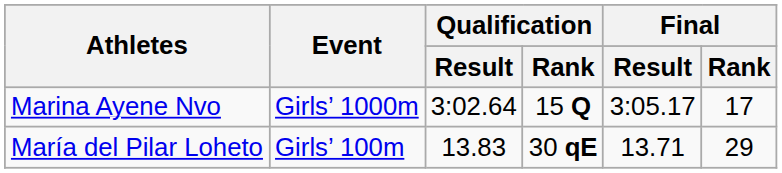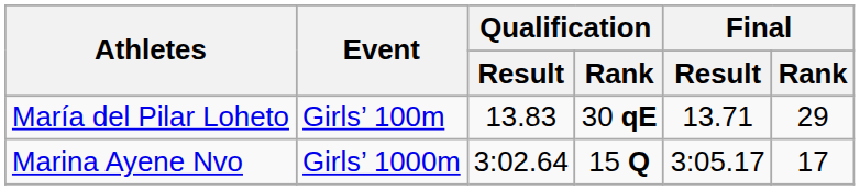rows swapped: María del Pilar Loheto <-> Marina Ayene Nvo
